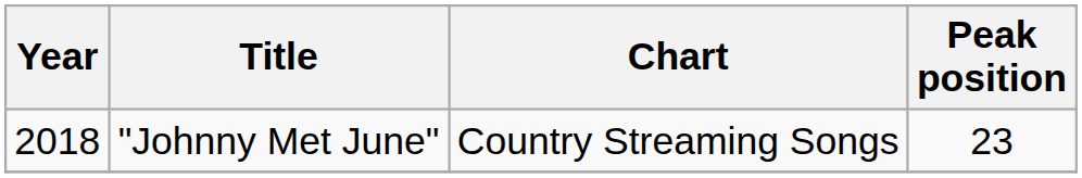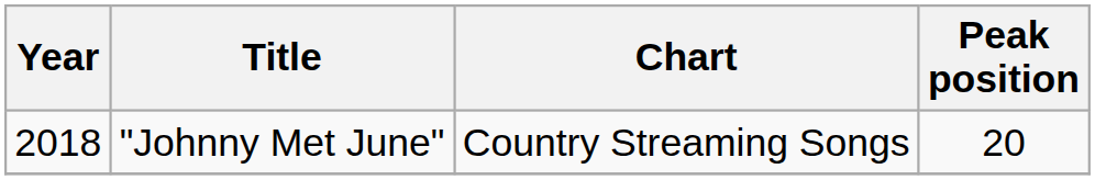"Johnny Met June" | Peak position: 23 -> 20
